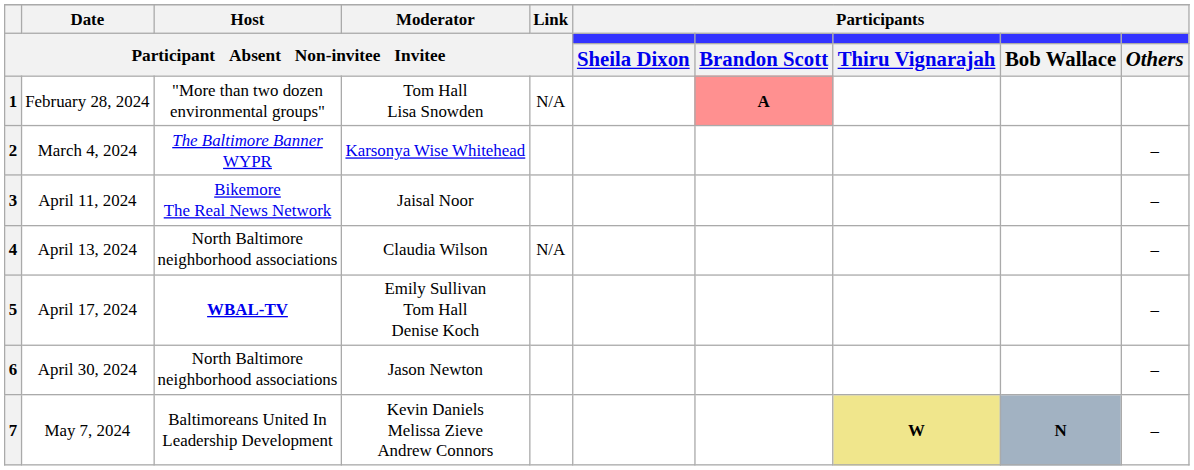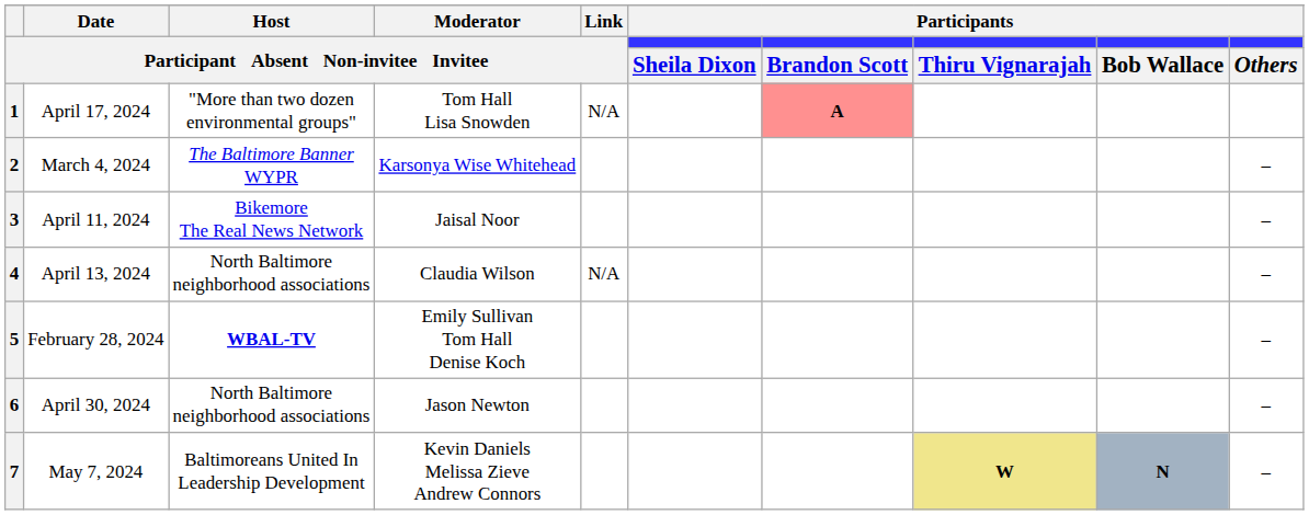1 | Date / Participant Absent Non-invitee Invitee: February 28, 2024 -> April 17, 2024
5 | Date / Participant Absent Non-invitee Invitee: April 17, 2024 -> February 28, 2024
